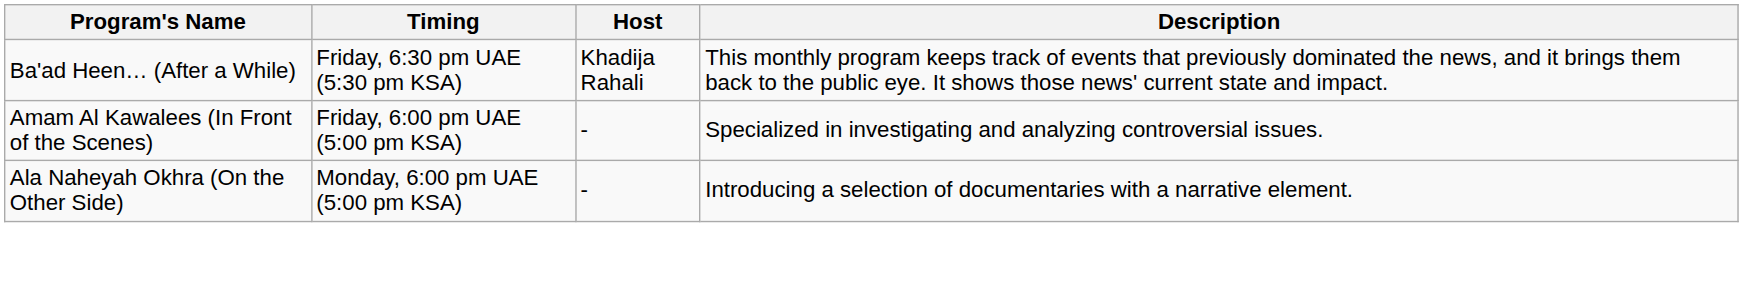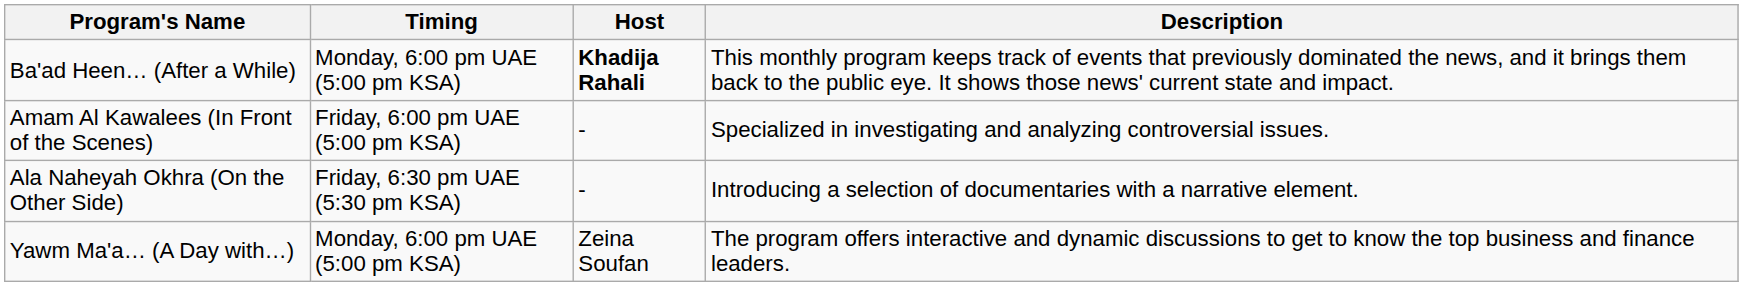Ba'ad Heen… (After a While) | Timing: Friday, 6:30 pm UAE (5:30 pm KSA) -> Monday, 6:00 pm UAE (5:00 pm KSA)
Ba'ad Heen… (After a While) | Host: normal -> bold
Ala Naheyah Okhra (On the Other Side) | Timing: Monday, 6:00 pm UAE (5:00 pm KSA) -> Friday, 6:30 pm UAE (5:30 pm KSA)
+ row: Yawm Ma'a… (A Day with…) | Monday, 6:00 pm UAE (5:00 pm KSA) | Zeina Soufan | The program offers interactive and dynamic discussions to get to know the top business and finance leaders.
